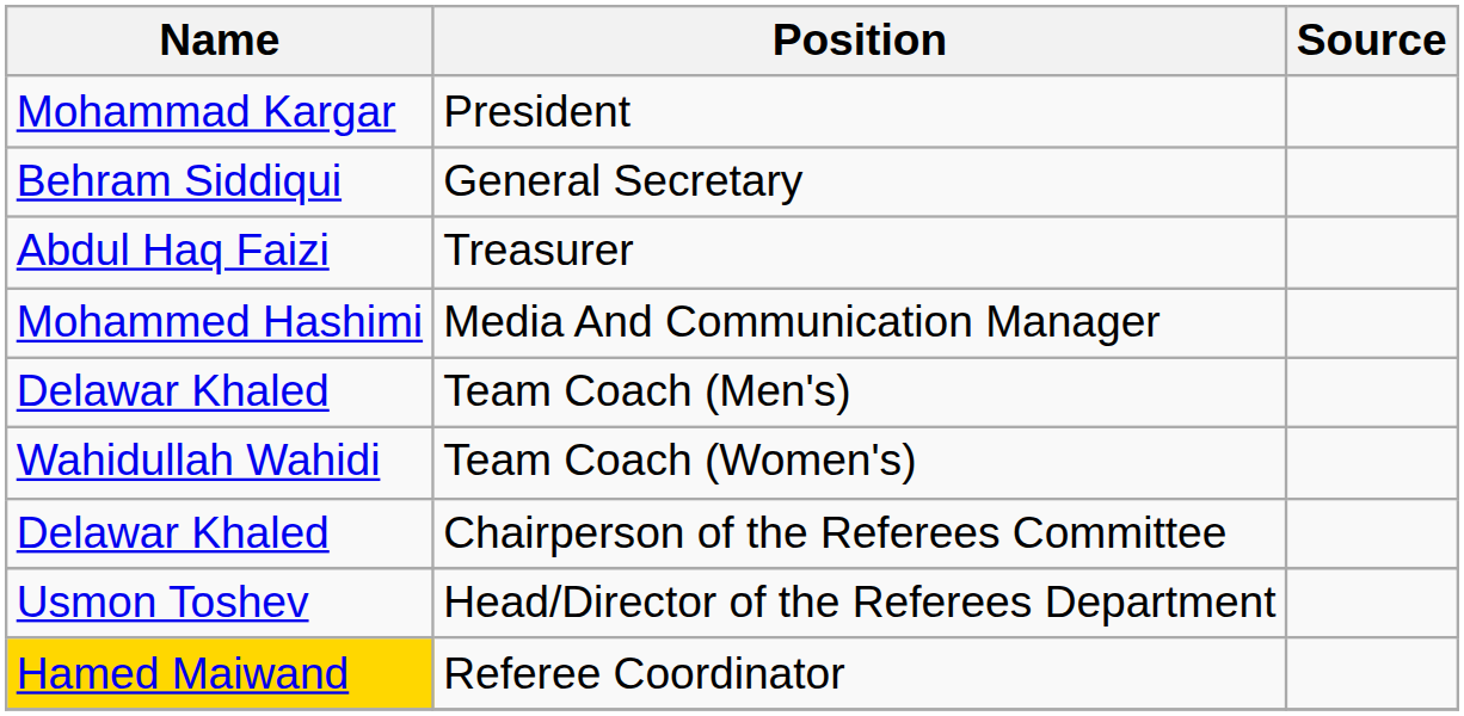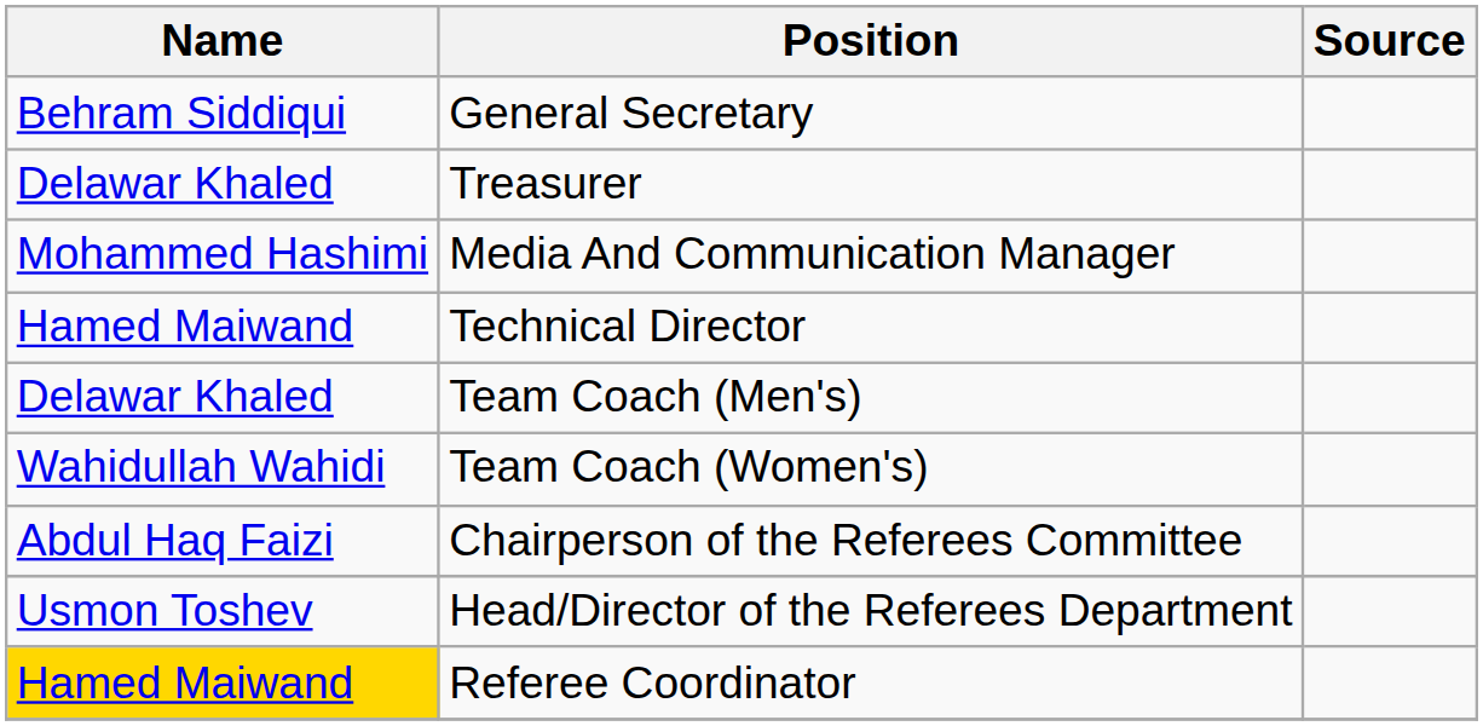- row: Mohammad Kargar | President
Treasurer | Name: Abdul Haq Faizi -> Delawar Khaled
+ row: Hamed Maiwand | Technical Director
Chairperson of the Referees Committee | Name: Delawar Khaled -> Abdul Haq Faizi
